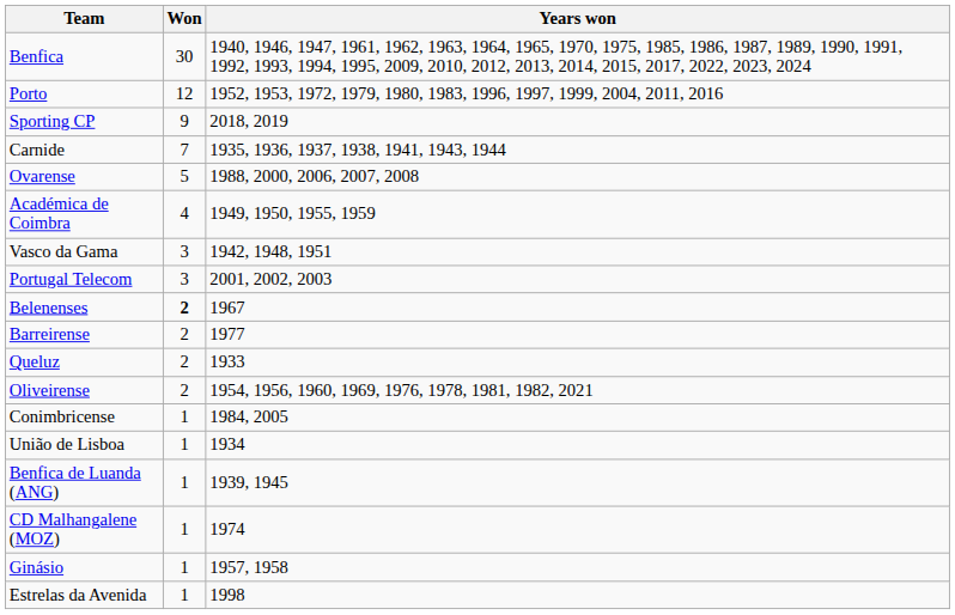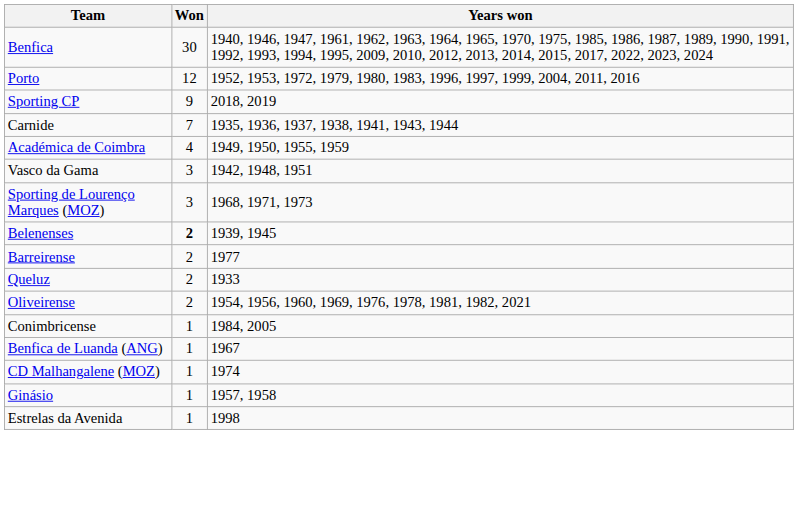- row: Ovarense | 5 | 1988, 2000, 2006, 2007, 2008
+ row: Sporting de Lourenço Marques (MOZ) | 3 | 1968, 1971, 1973
- row: Portugal Telecom | 3 | 2001, 2002, 2003
Belenenses | Years won: 1967 -> 1939, 1945
- row: União de Lisboa | 1 | 1934
Benfica de Luanda (ANG) | Years won: 1939, 1945 -> 1967
